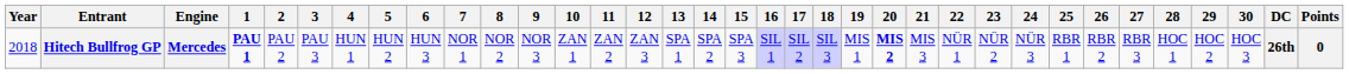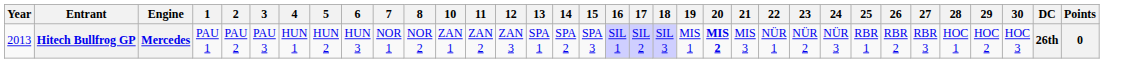- column: 9 | NOR 3
Hitech Bullfrog GP | Year: 2018 -> 2013
Hitech Bullfrog GP | 1: bold -> normal
